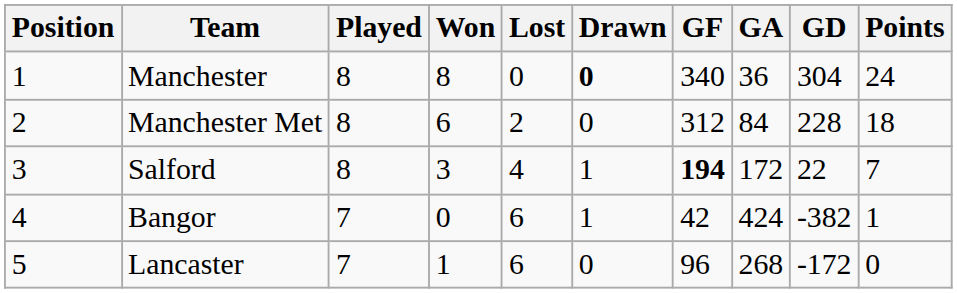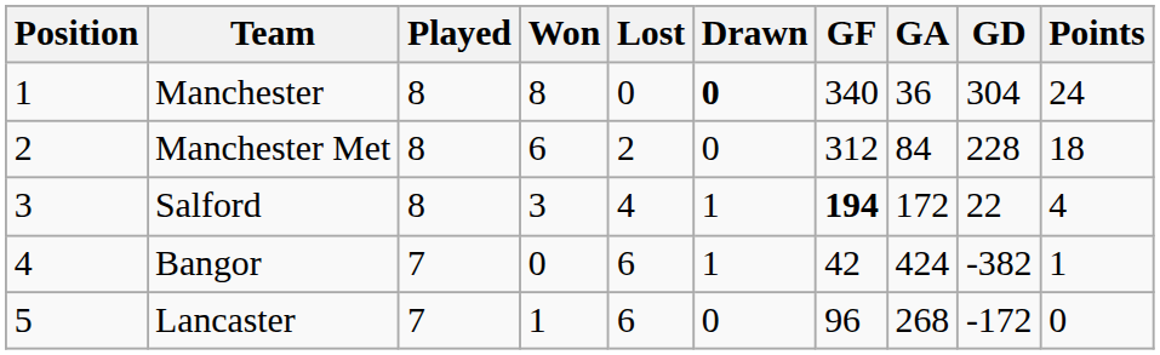Salford | Points: 7 -> 4
